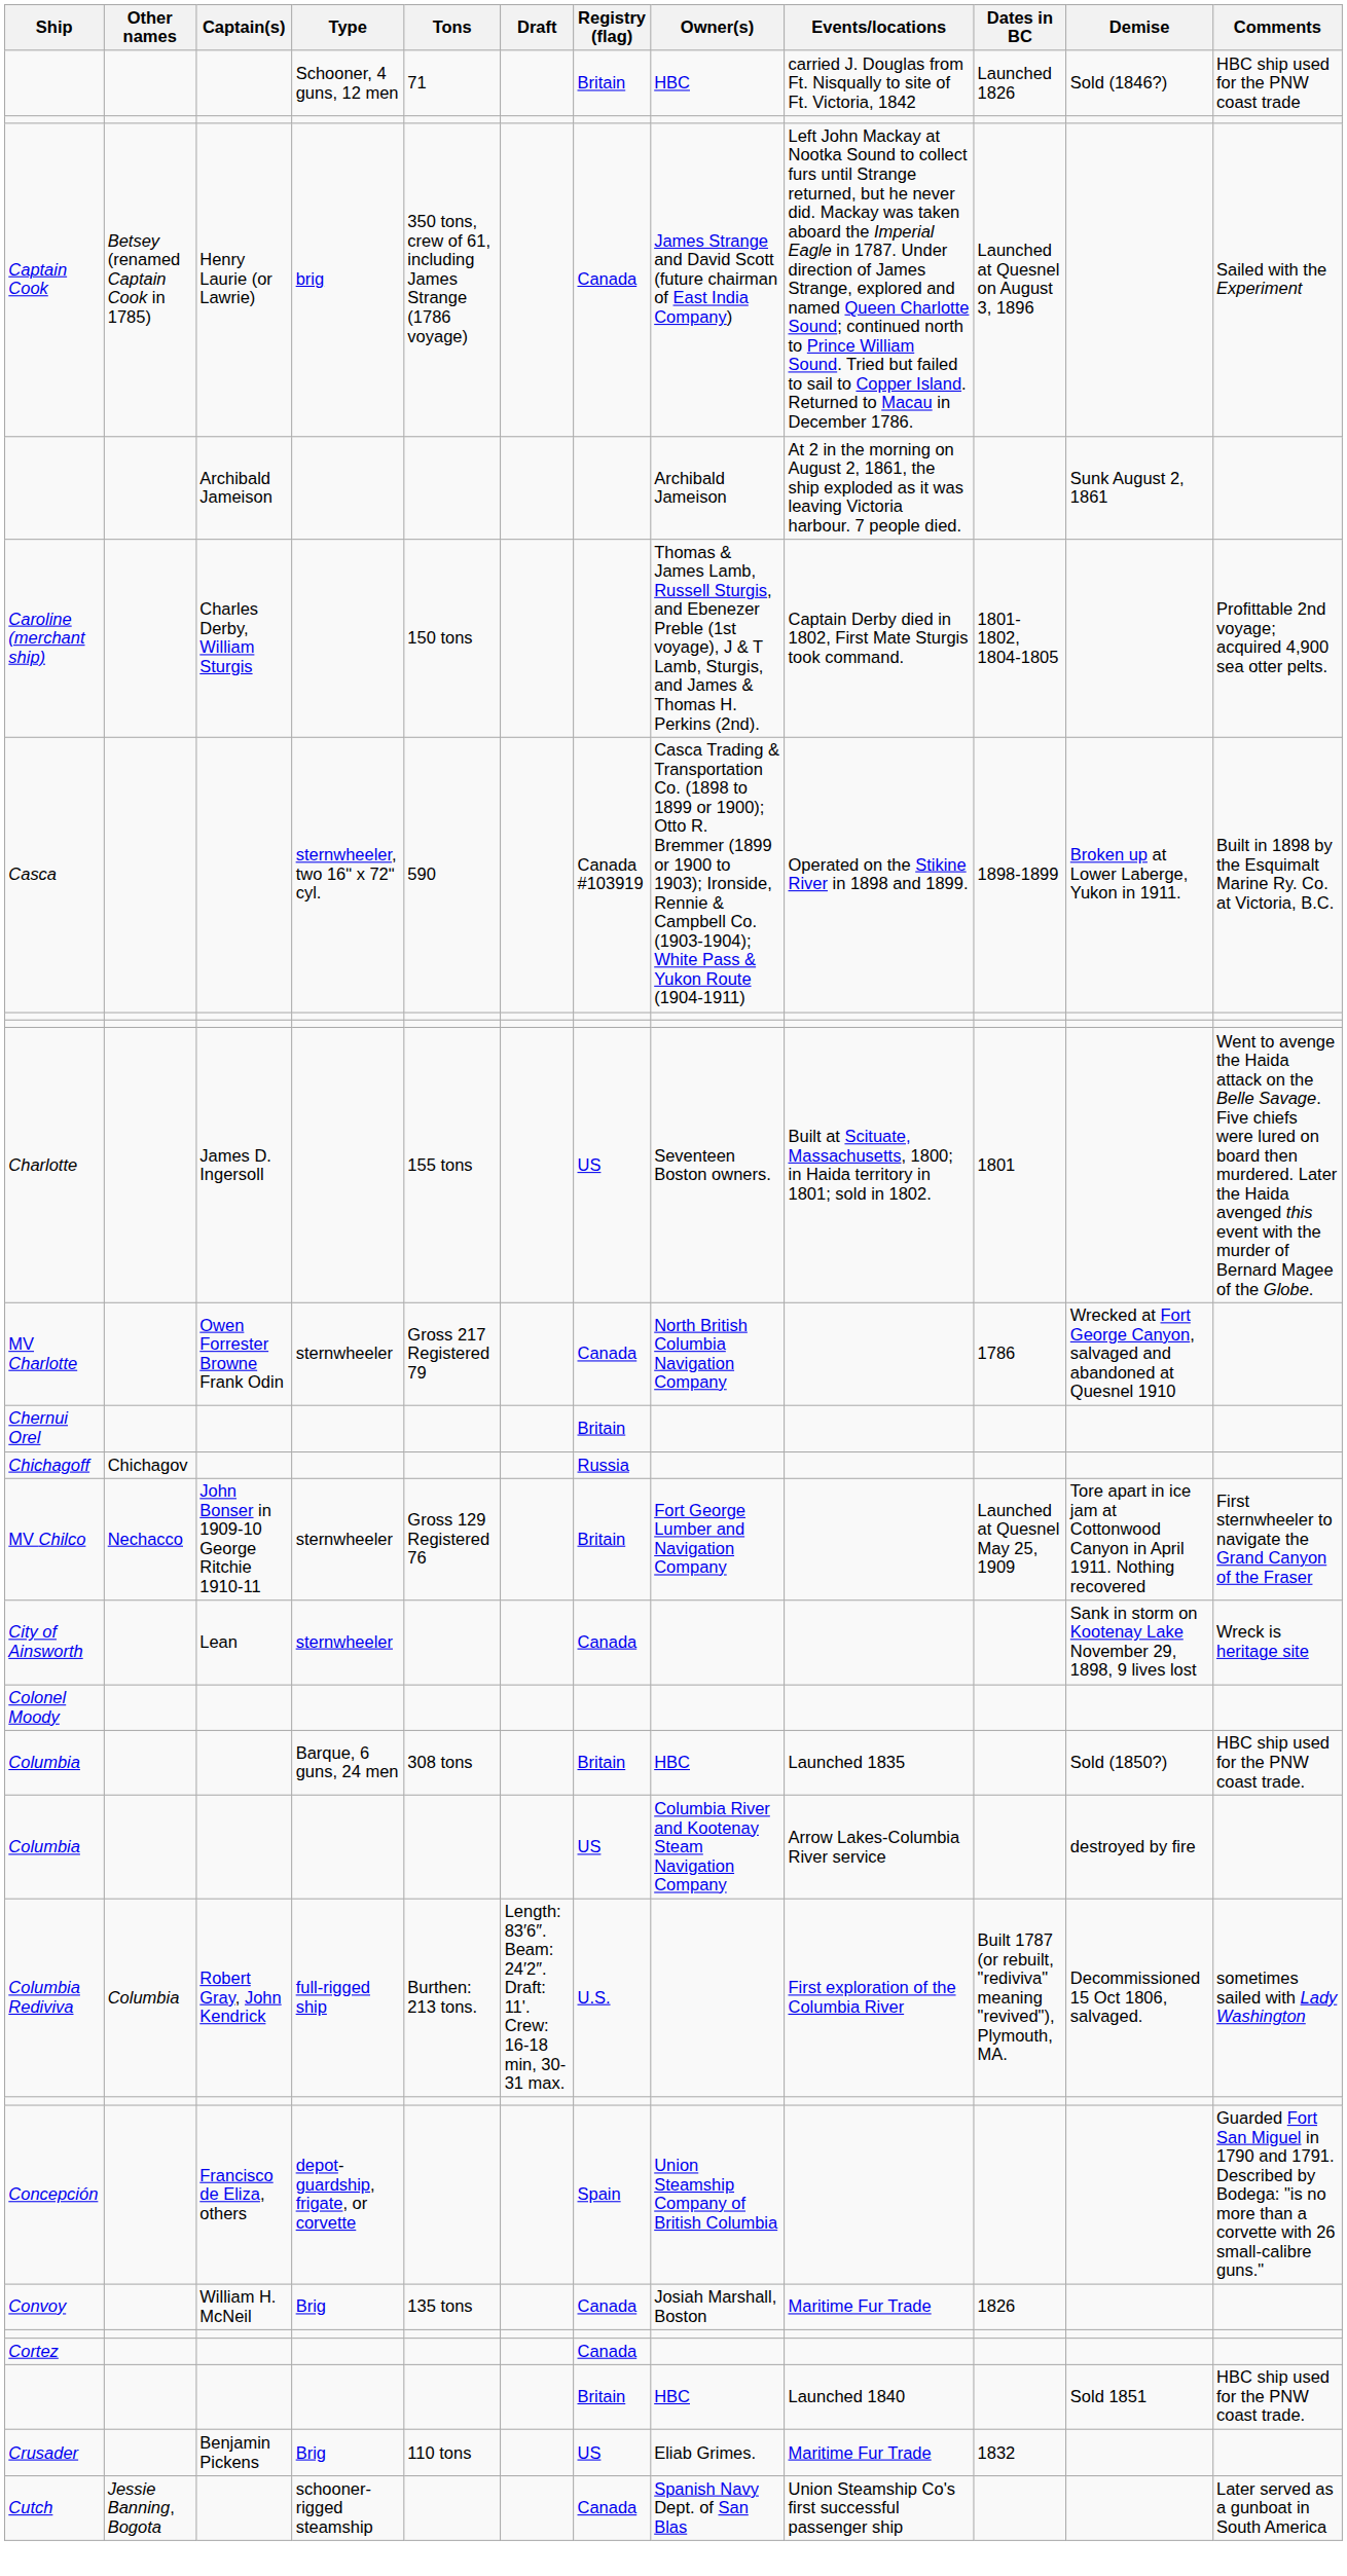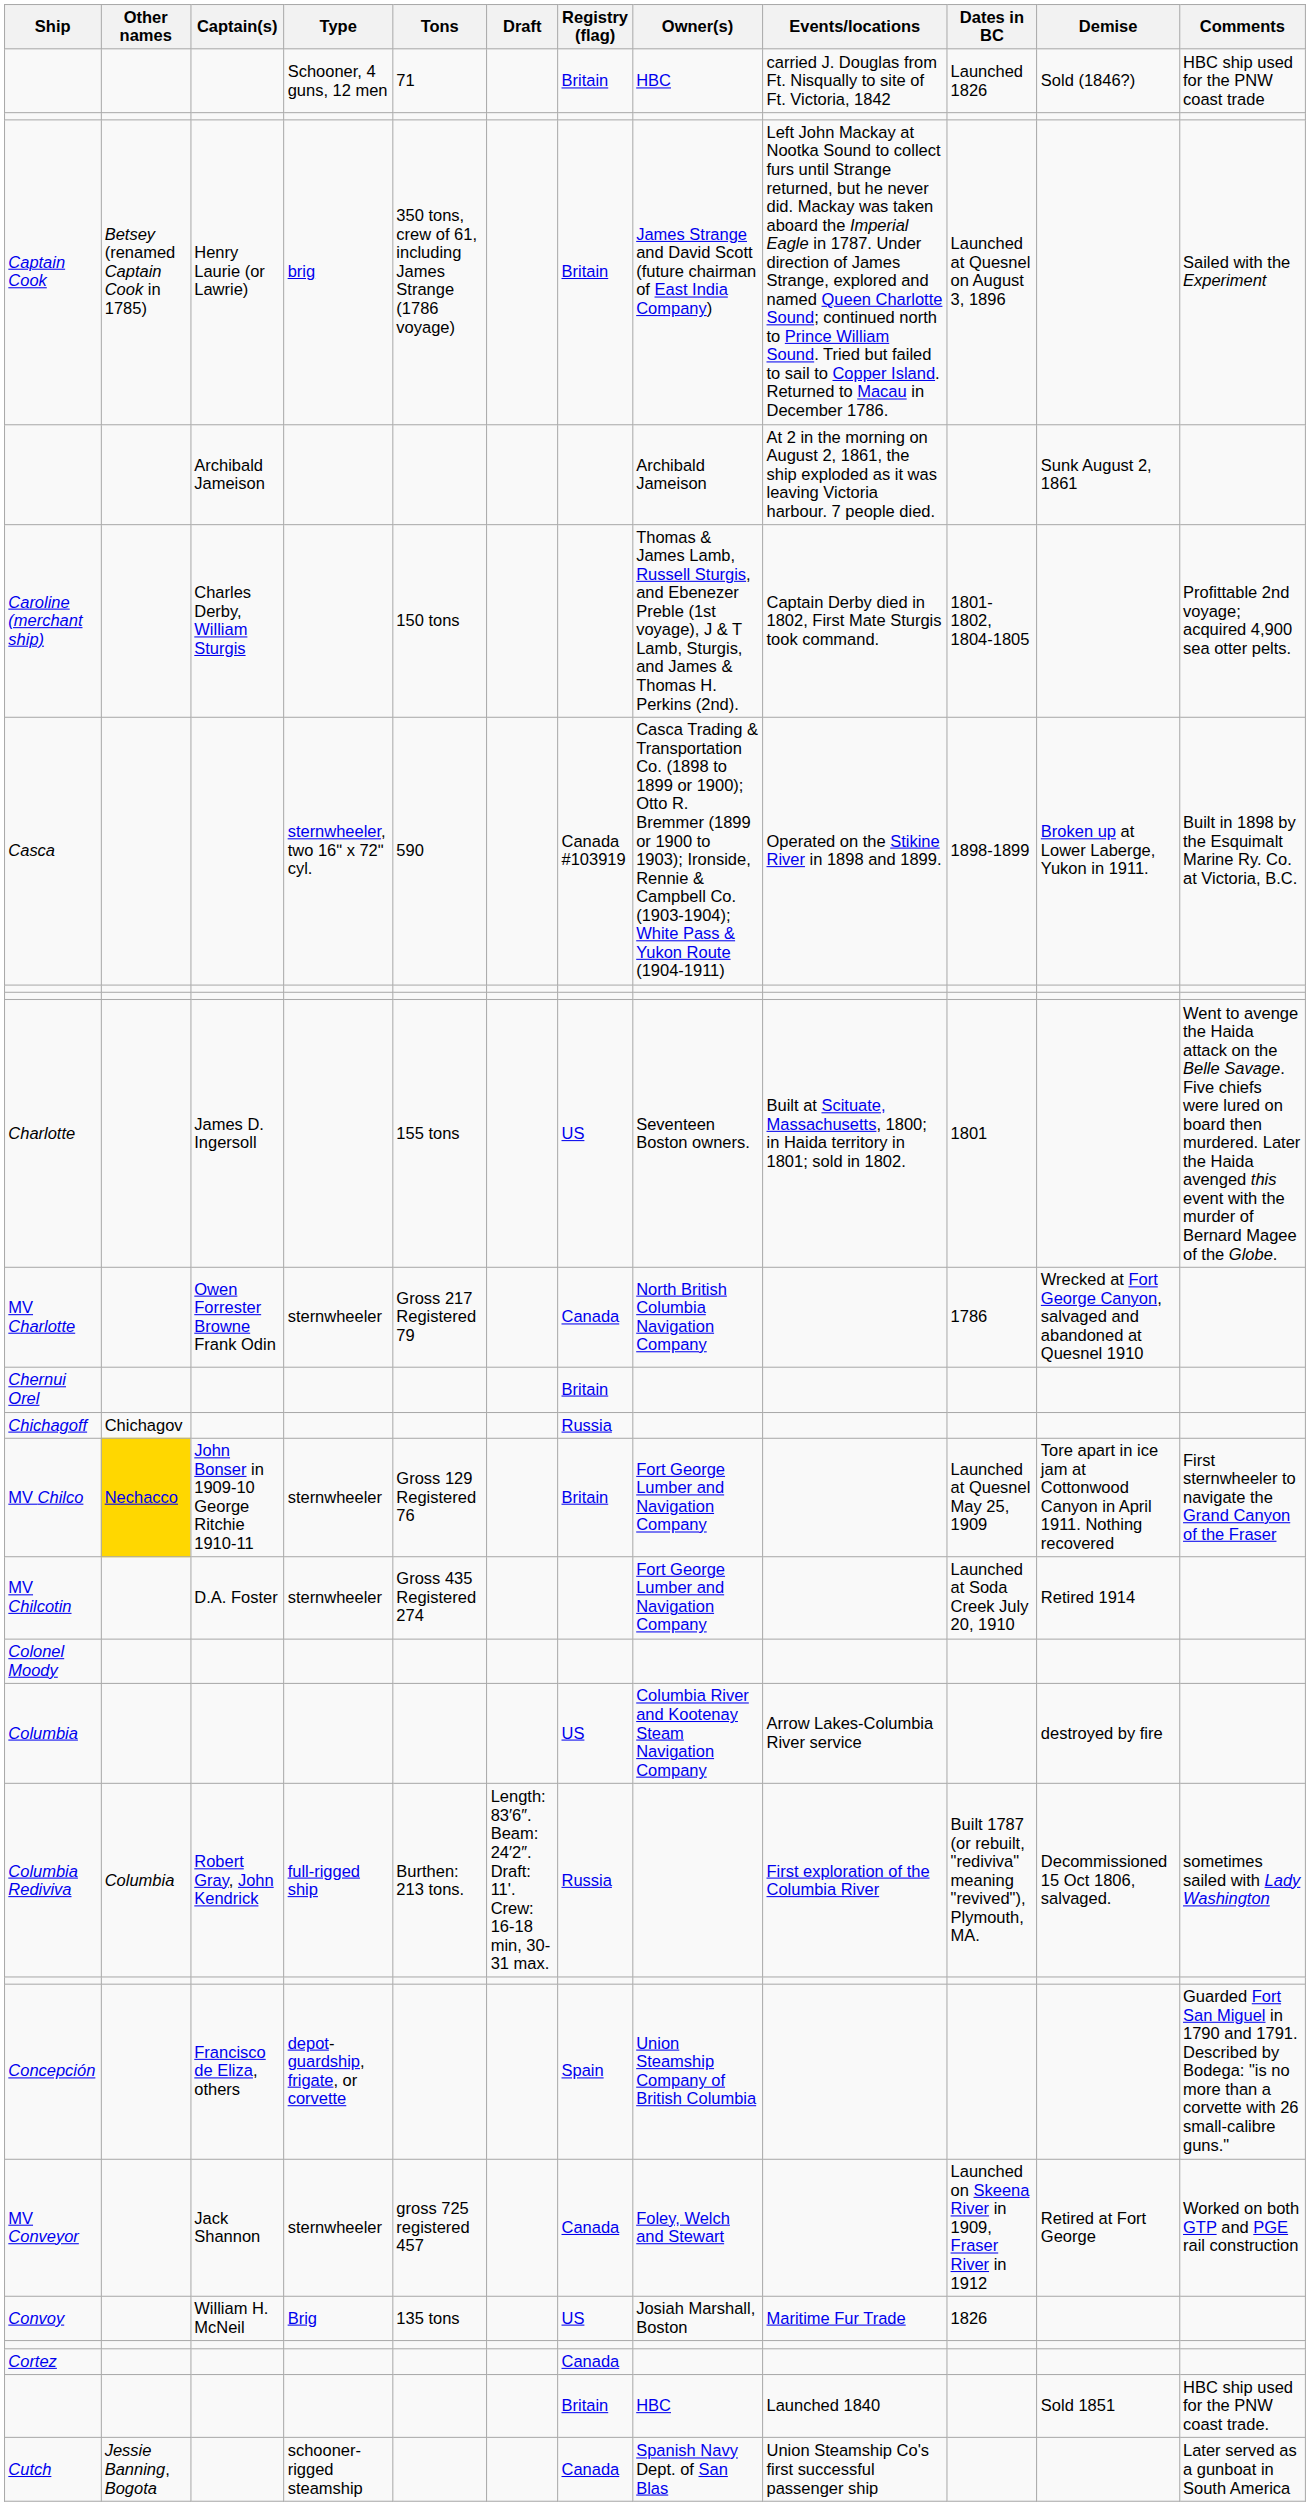Captain Cook | Registry (flag): Canada -> Britain
MV Chilco | Other names: no background -> gold background
+ row: MV Chilcotin | D.A. Foster | sternwheeler | Gross 435 Registered 274 | Fort George Lumber and Navigation Company | Launched at Soda Creek July 20, 1910 | Retired 1914
- row: City of Ainsworth | Lean | sternwheeler | Canada | Sank in storm on Kootenay Lake November 29, 1898, 9 lives lost | Wreck is heritage site
- row: Columbia | Barque, 6 guns, 24 men | 308 tons | Britain | HBC | Launched 1835 | Sold (1850?) | HBC ship used for the PNW coast trade.
Columbia Rediviva | Registry (flag): U.S. -> Russia
+ row: MV Conveyor | Jack Shannon | sternwheeler | gross 725 registered 457 | Canada | Foley, Welch and Stewart | Launched on Skeena River in 1909, Fraser River in 1912 | Retired at Fort George | Worked on both GTP and PGE rail construction
Convoy | Registry (flag): Canada -> US
- row: Crusader | Benjamin Pickens | Brig | 110 tons | US | Eliab Grimes. | Maritime Fur Trade | 1832
